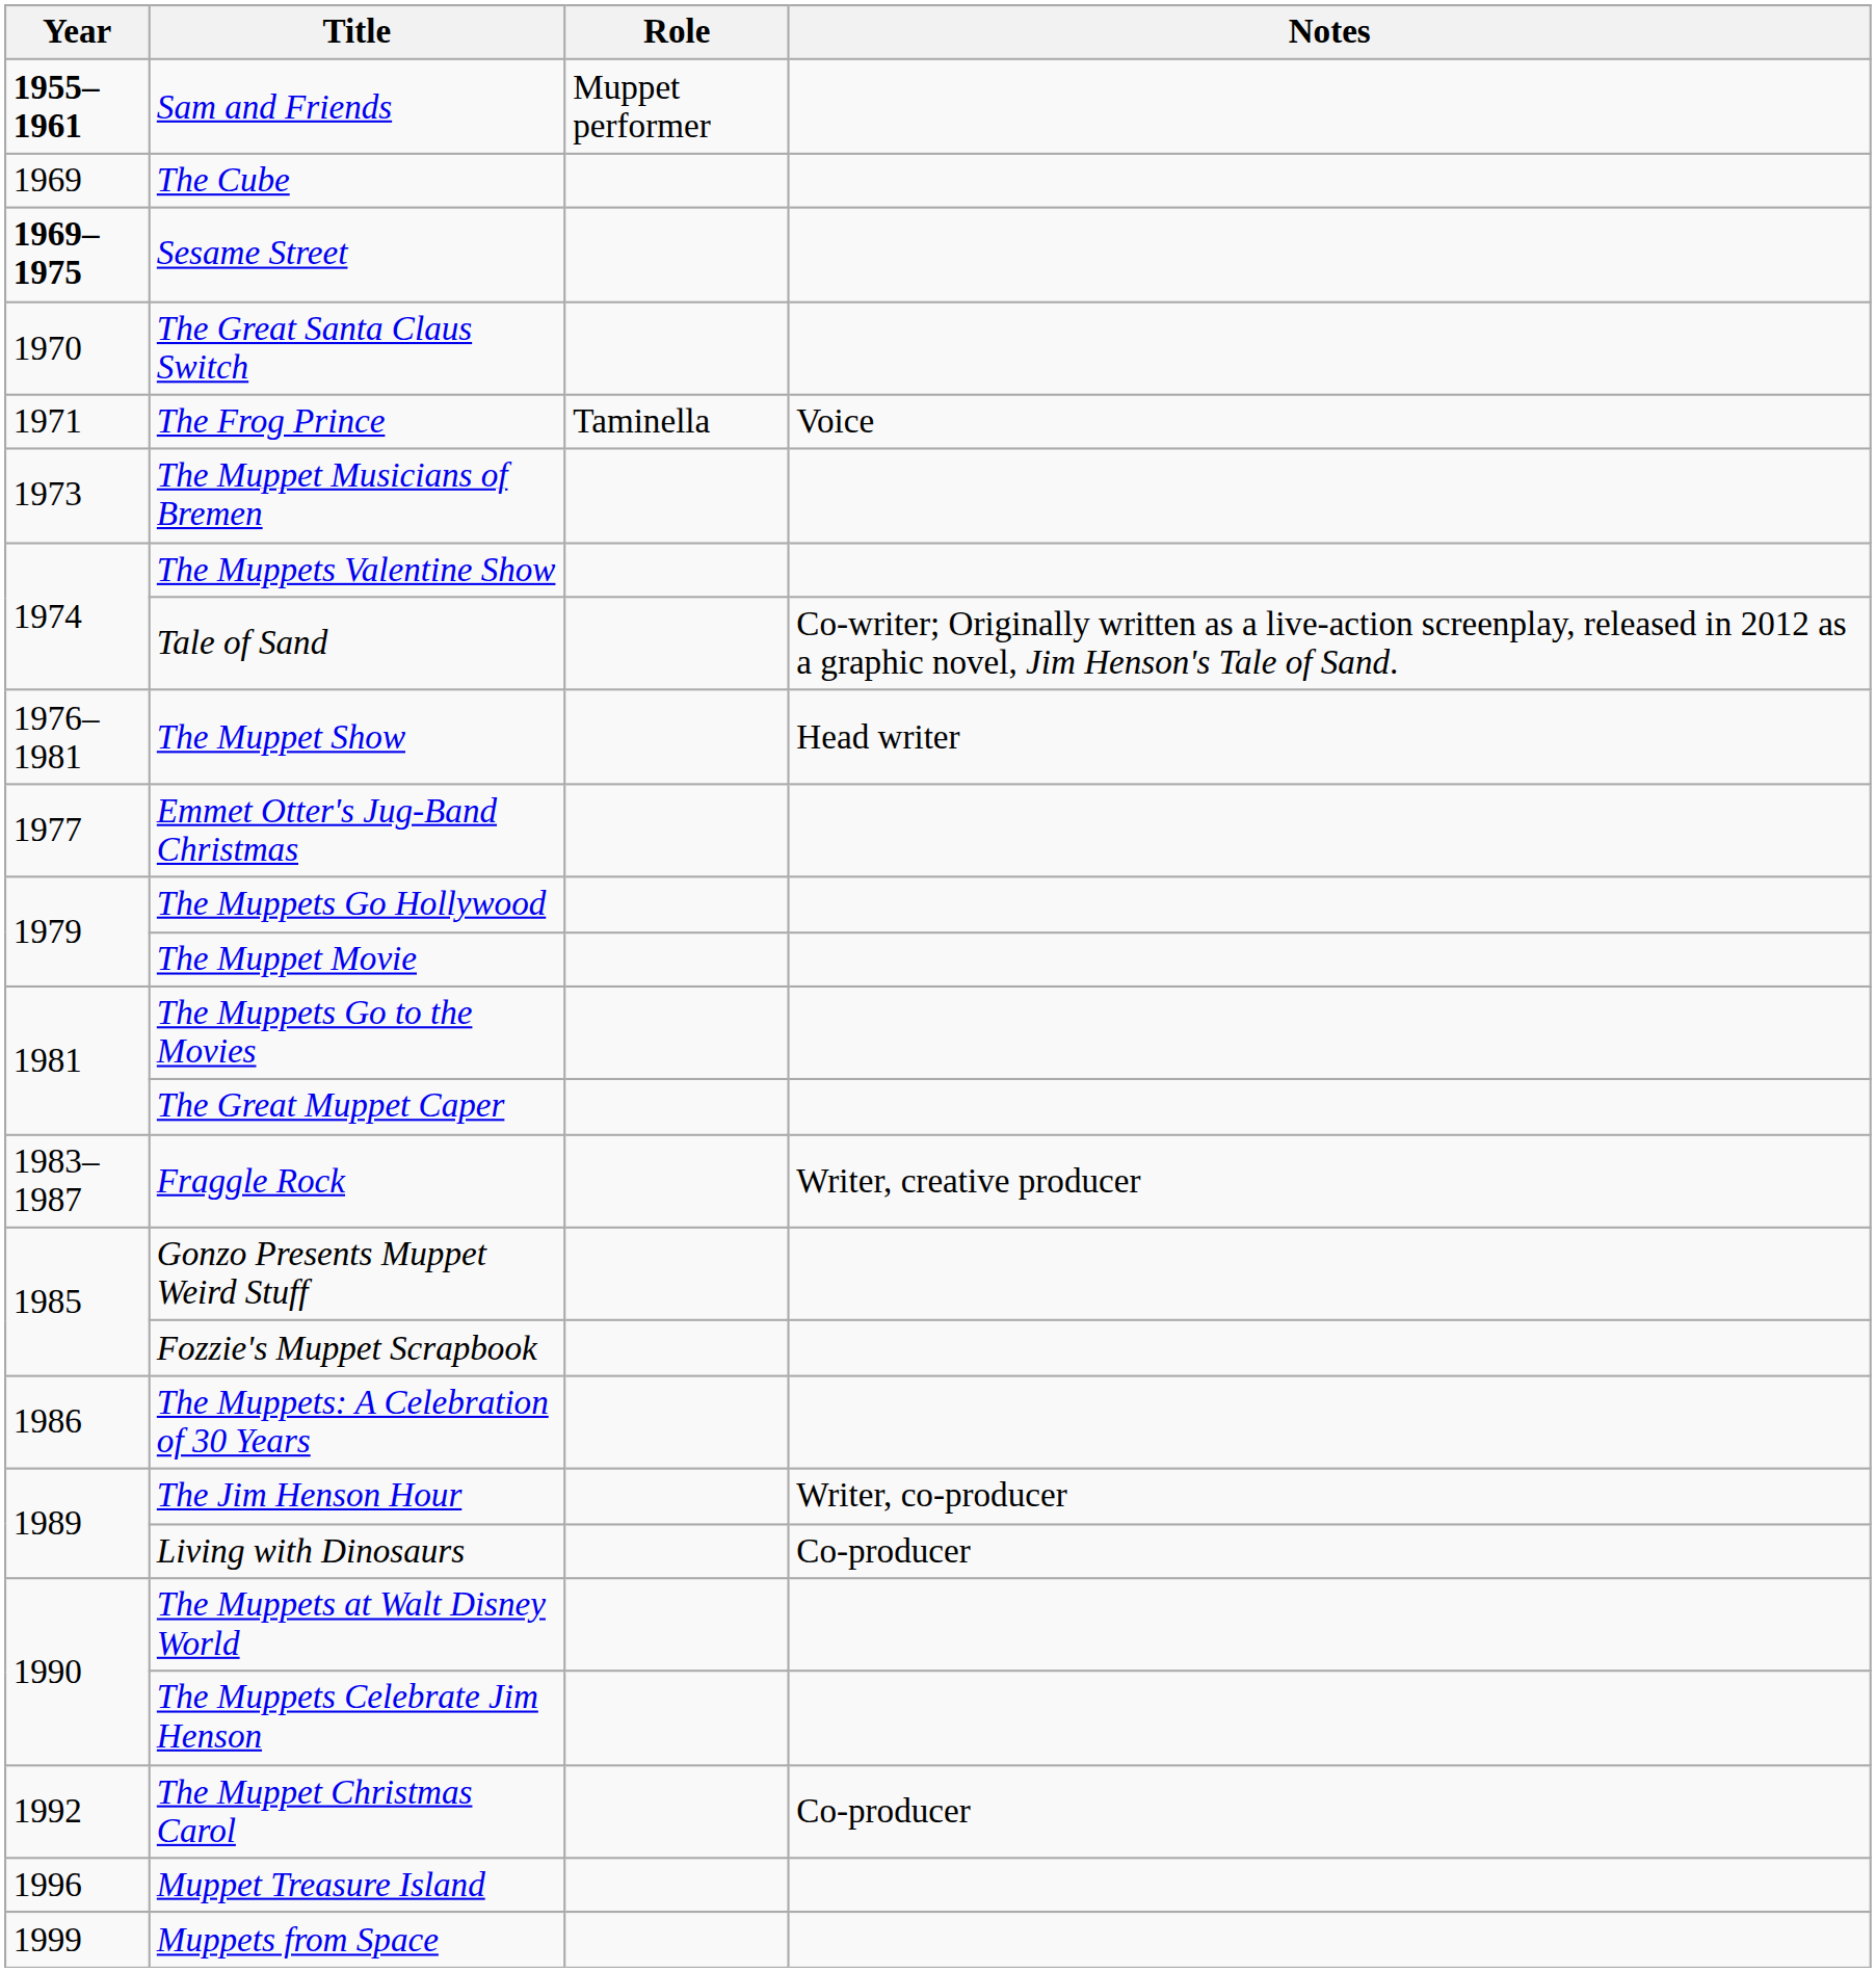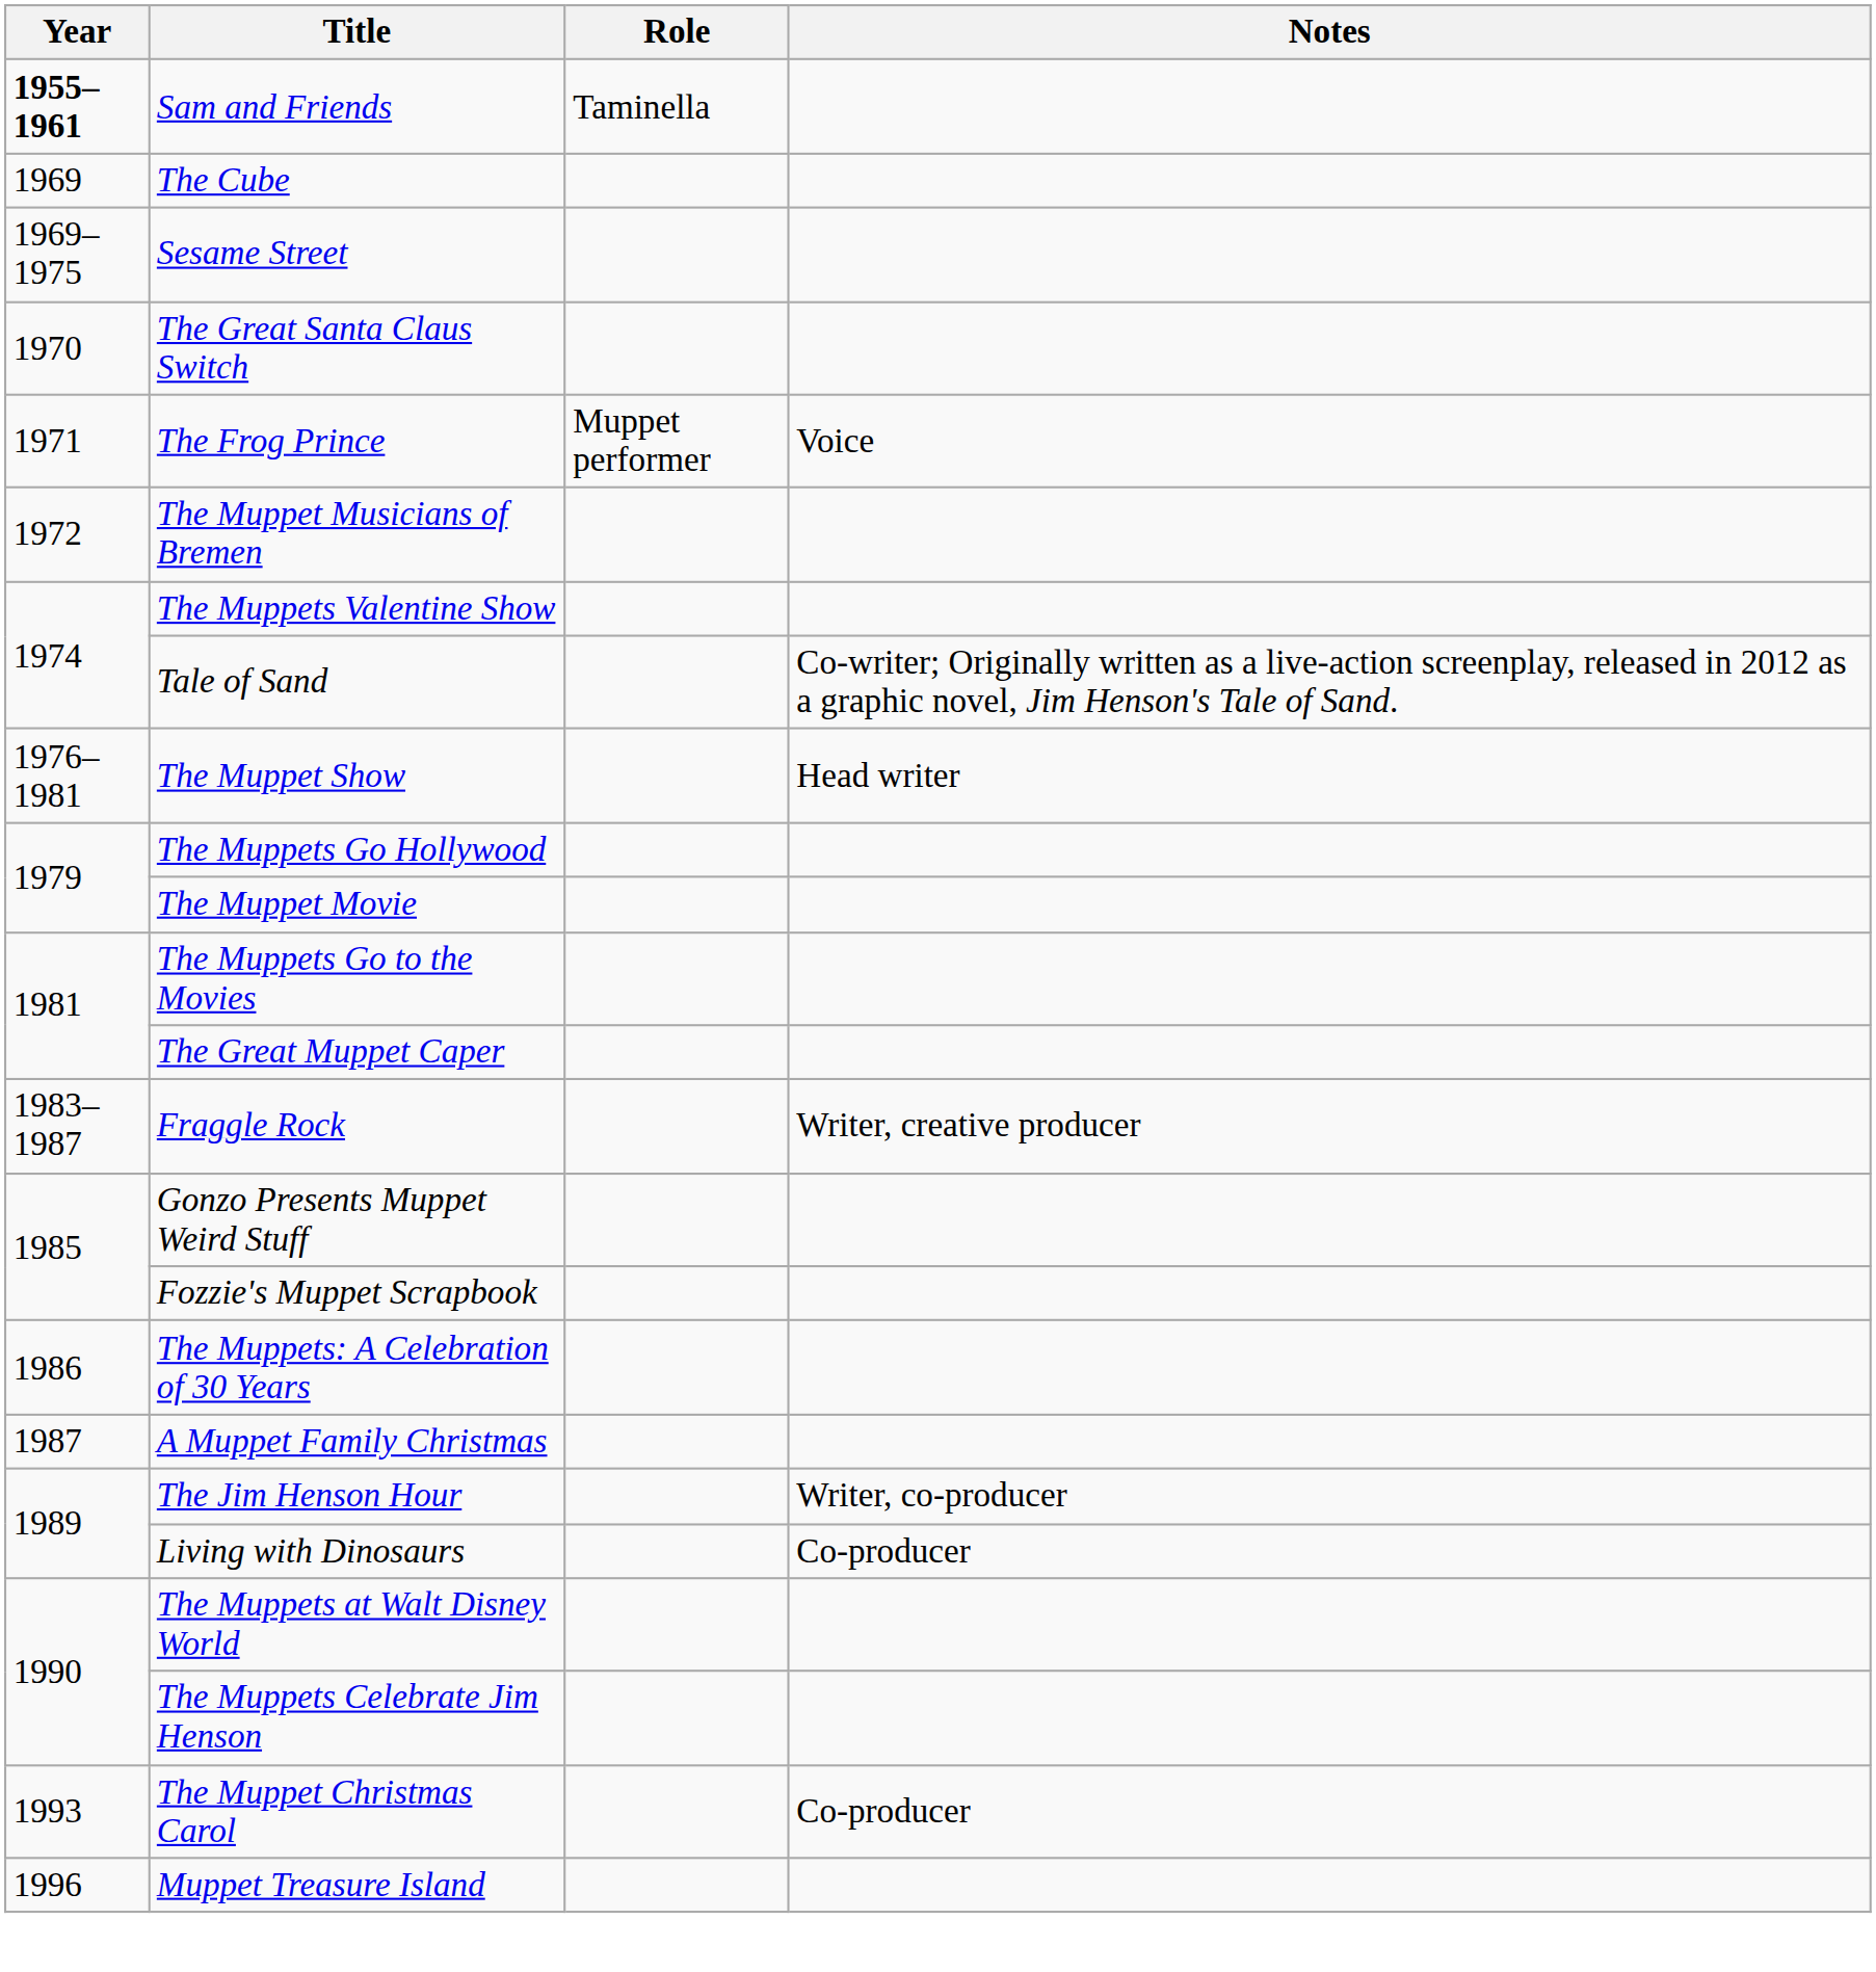Sam and Friends | Role: Muppet performer -> Taminella
Sesame Street | Year: bold -> normal
The Frog Prince | Role: Taminella -> Muppet performer
The Muppet Musicians of Bremen | Year: 1973 -> 1972
- row: 1977 | Emmet Otter's Jug-Band Christmas
+ row: 1987 | A Muppet Family Christmas
The Muppet Christmas Carol | Year: 1992 -> 1993
- row: 1999 | Muppets from Space
